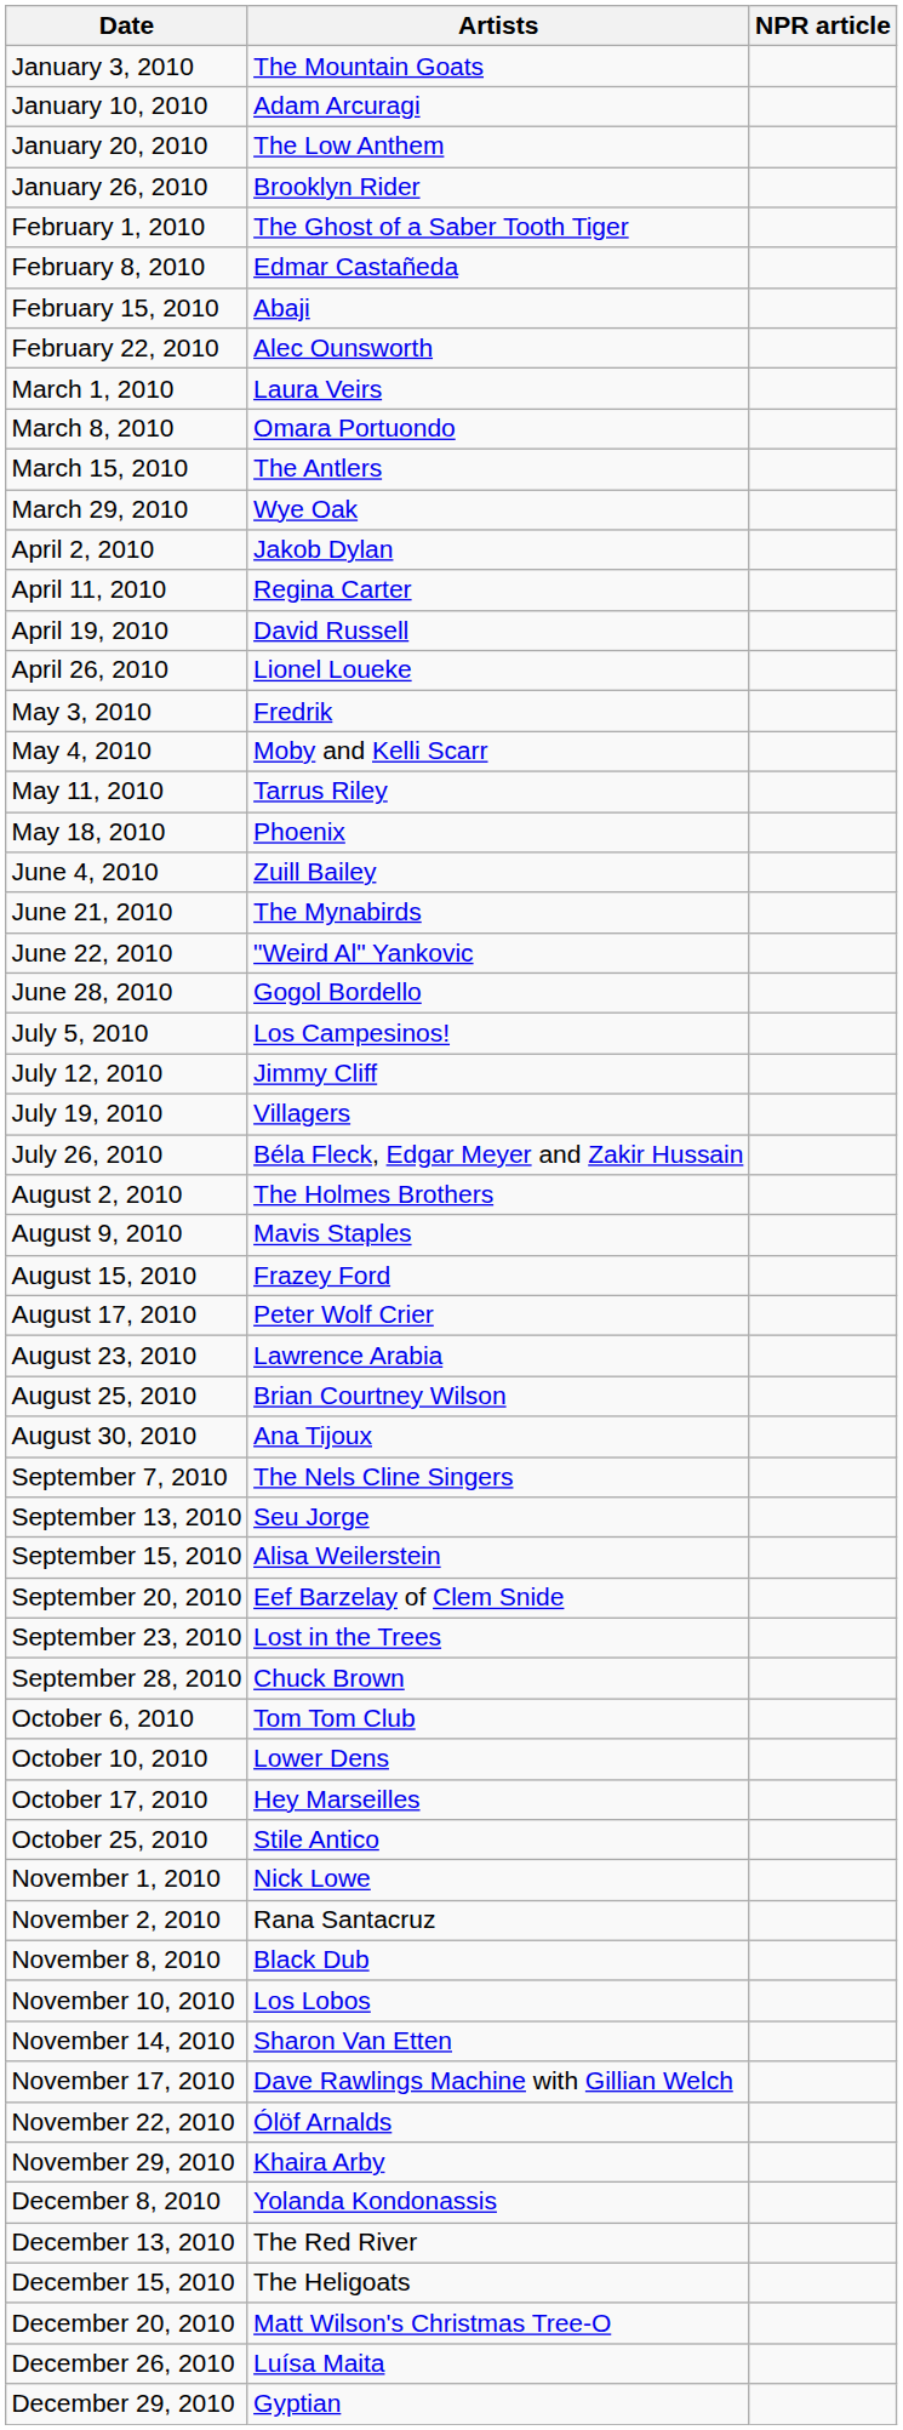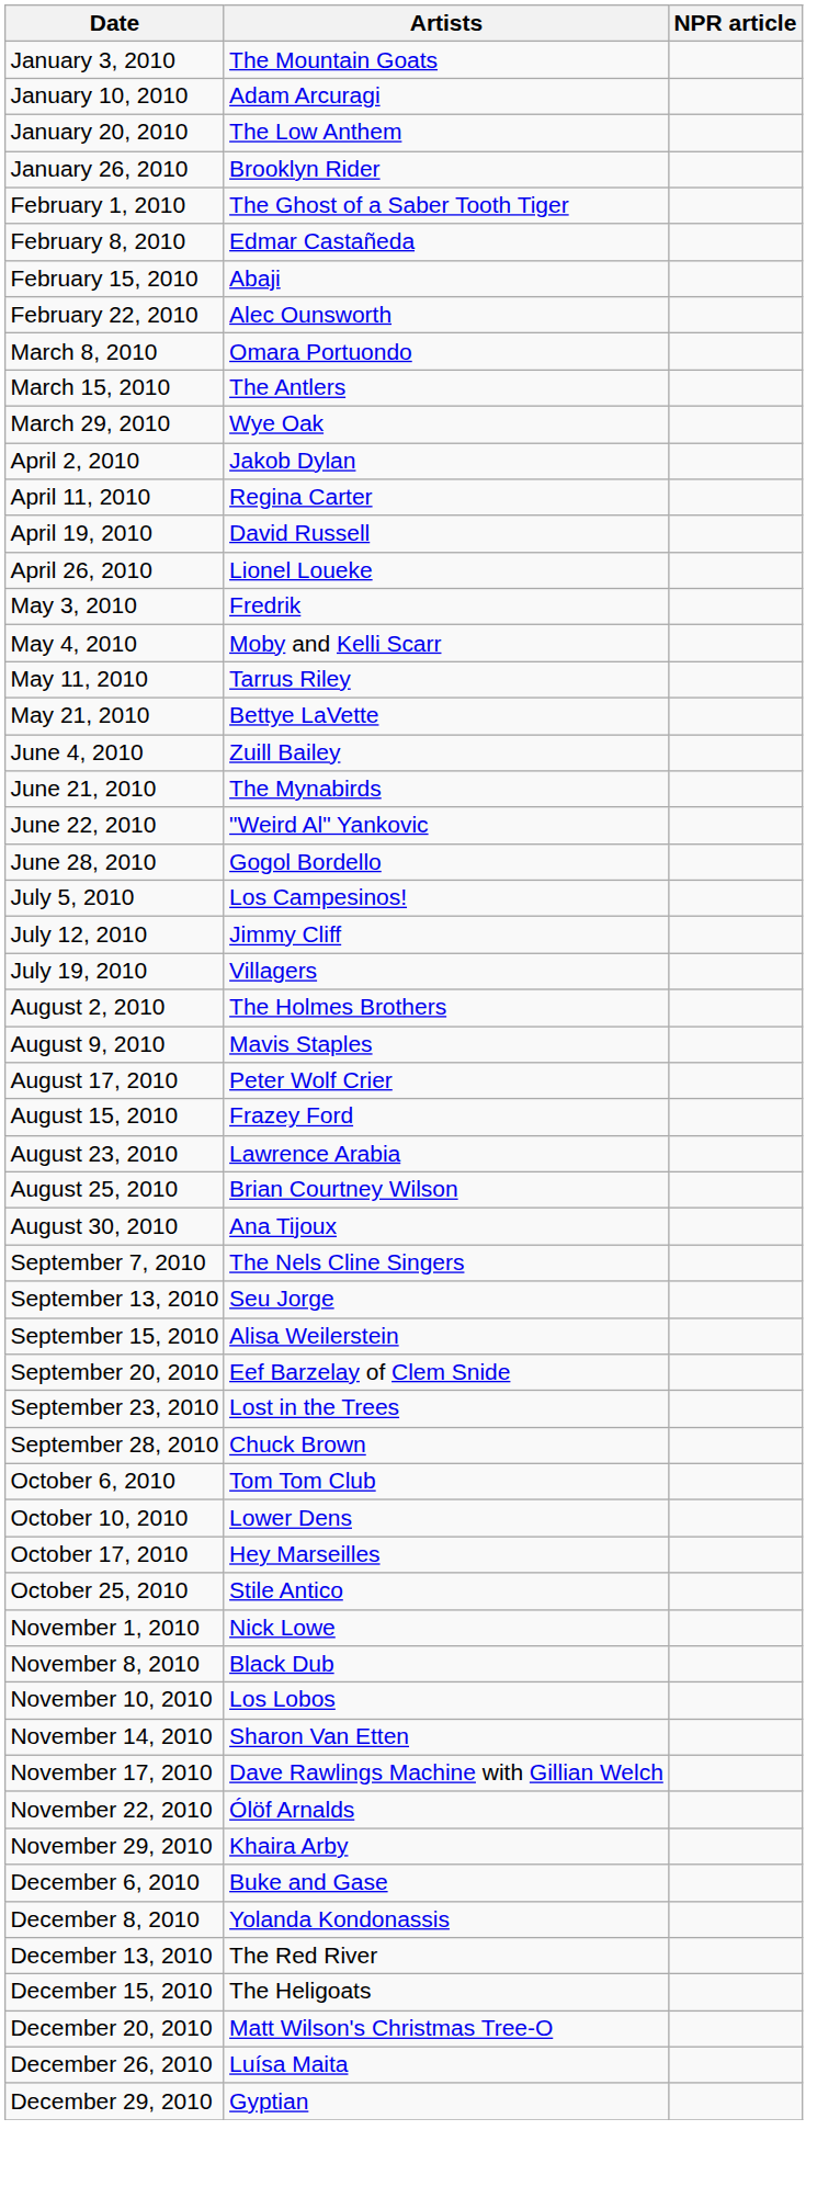- row: March 1, 2010 | Laura Veirs
- row: May 18, 2010 | Phoenix
+ row: May 21, 2010 | Bettye LaVette
- row: July 26, 2010 | Béla Fleck, Edgar Meyer and Zakir Hussain
rows swapped: August 15, 2010 <-> August 17, 2010
- row: November 2, 2010 | Rana Santacruz
+ row: December 6, 2010 | Buke and Gase
